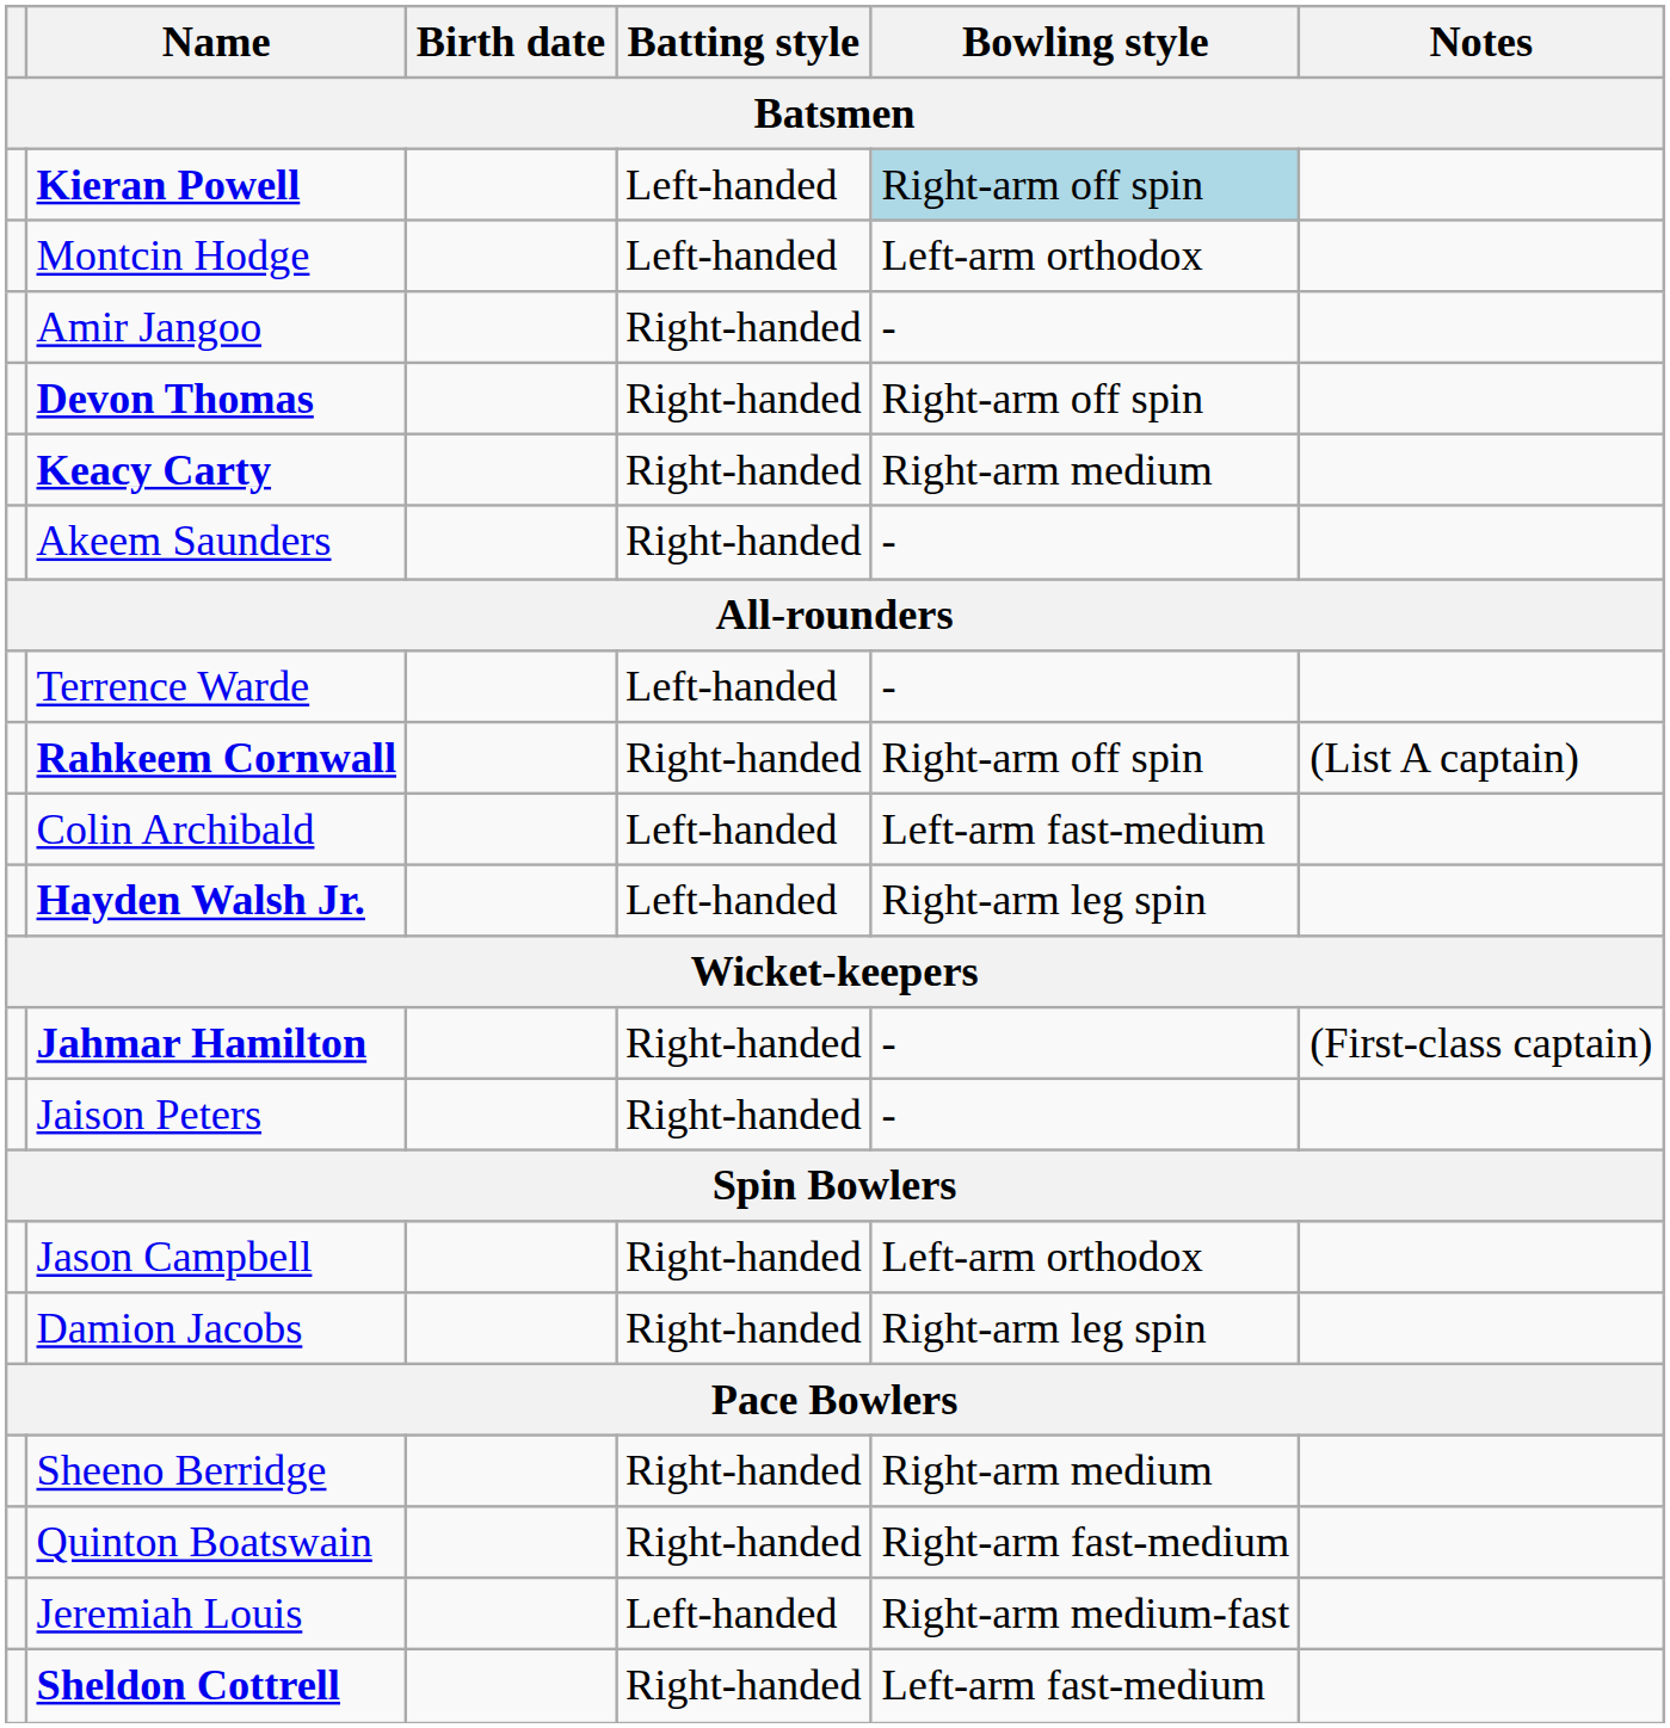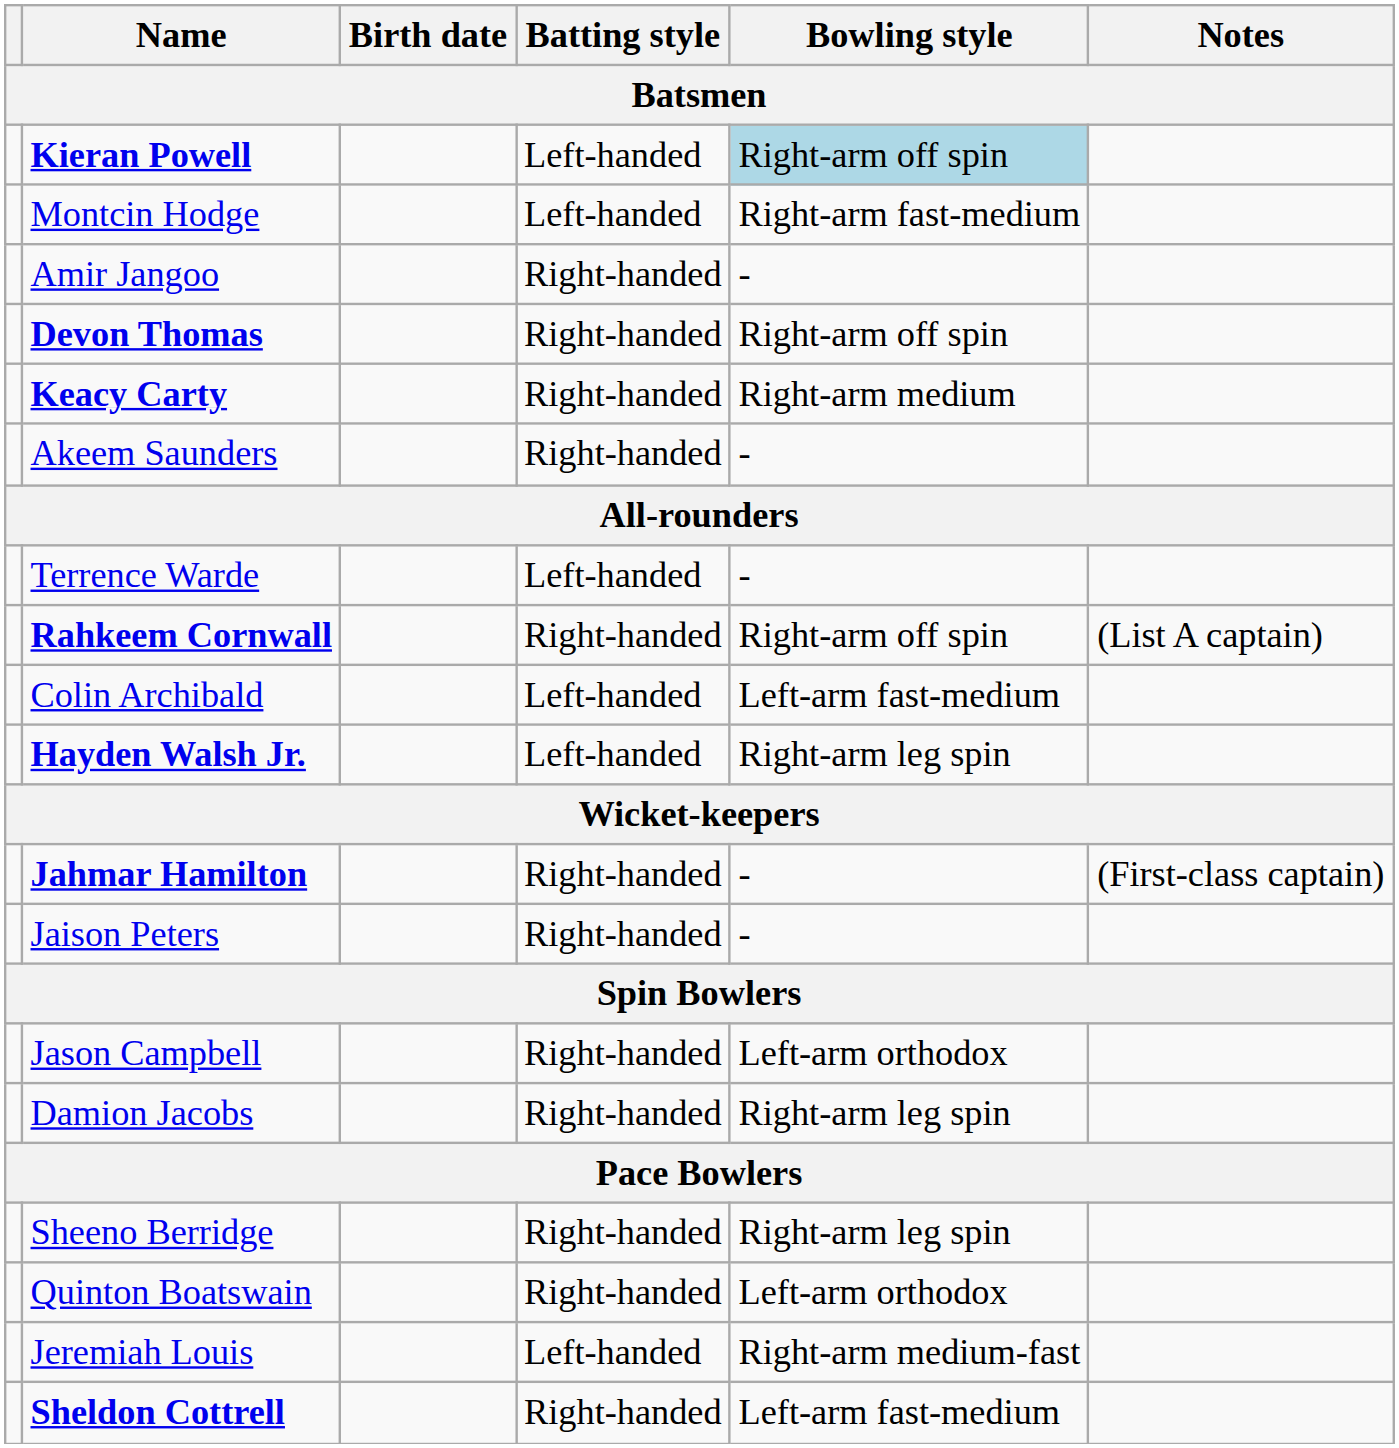Montcin Hodge | Bowling style: Left-arm orthodox -> Right-arm fast-medium
Sheeno Berridge | Bowling style: Right-arm medium -> Right-arm leg spin
Quinton Boatswain | Bowling style: Right-arm fast-medium -> Left-arm orthodox
